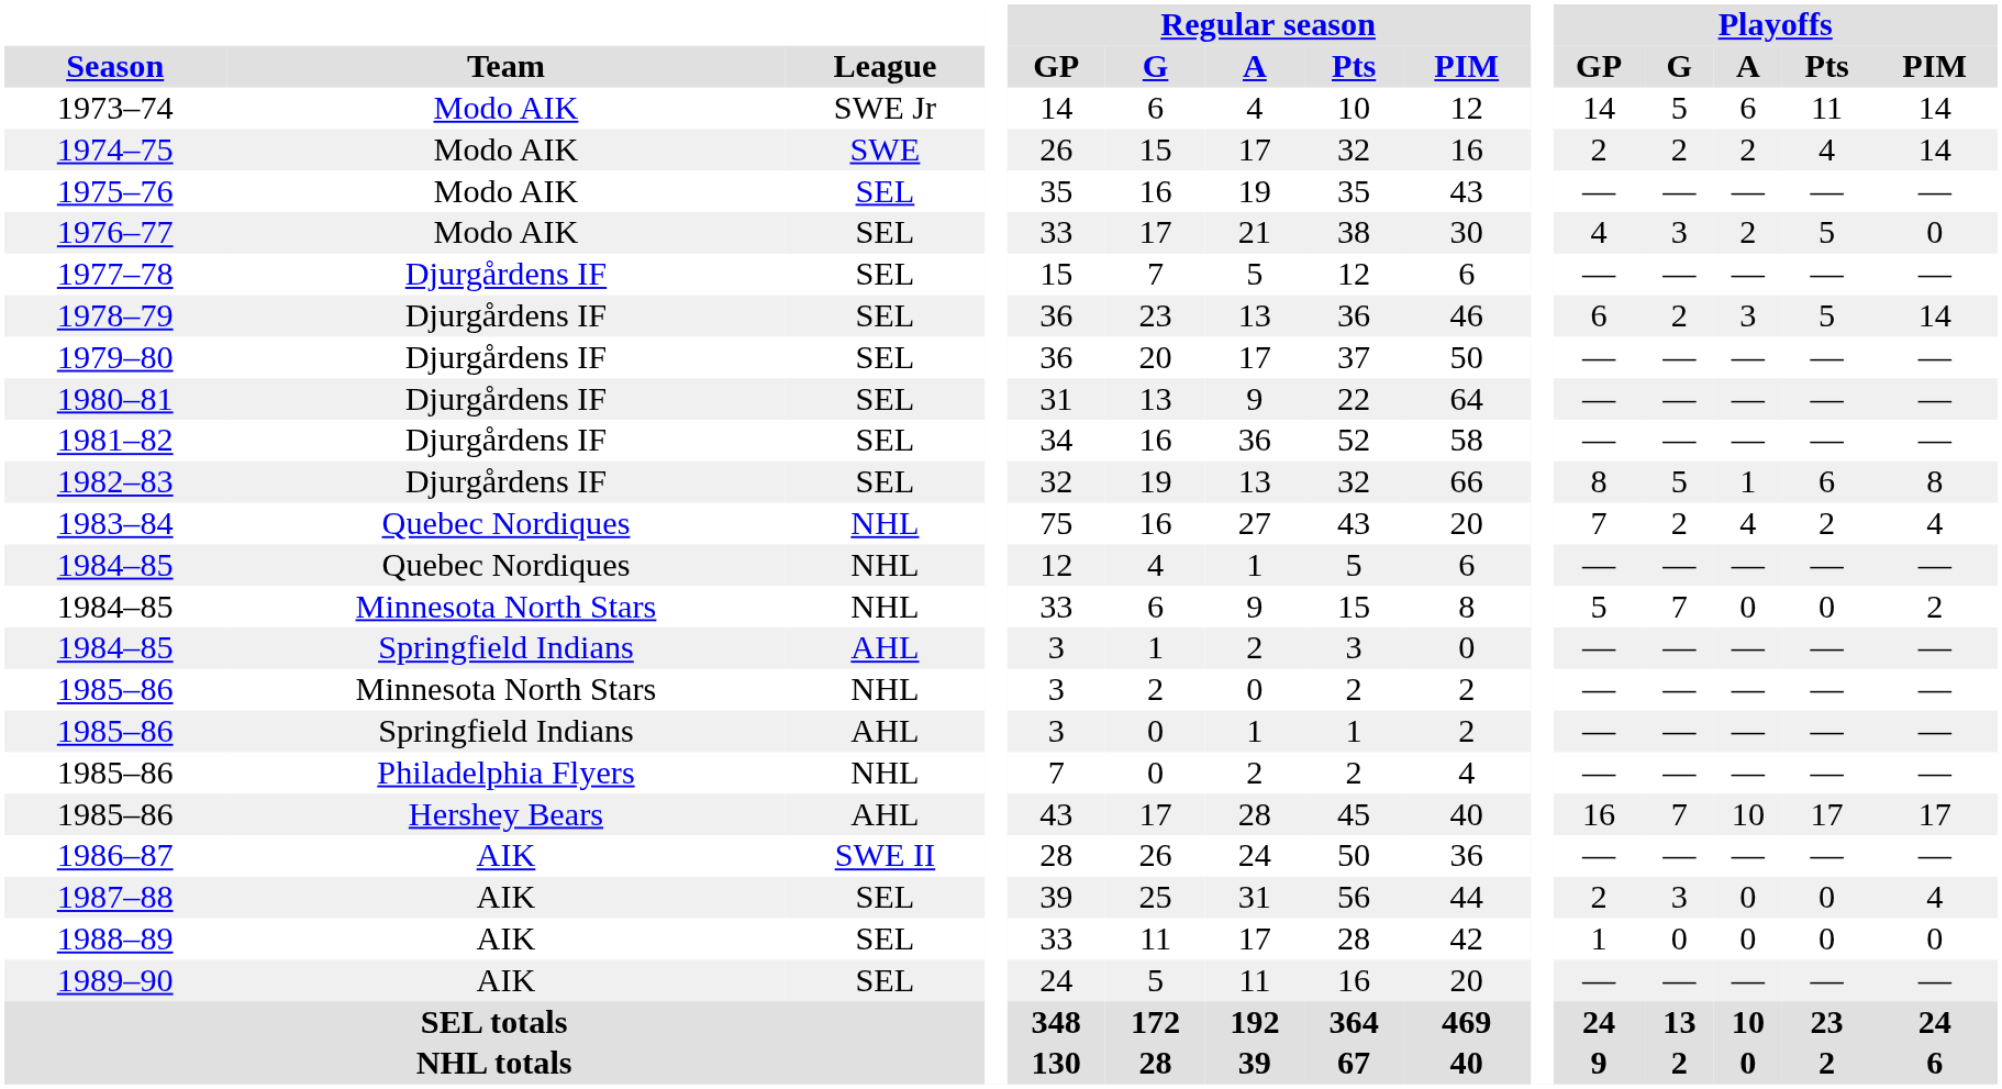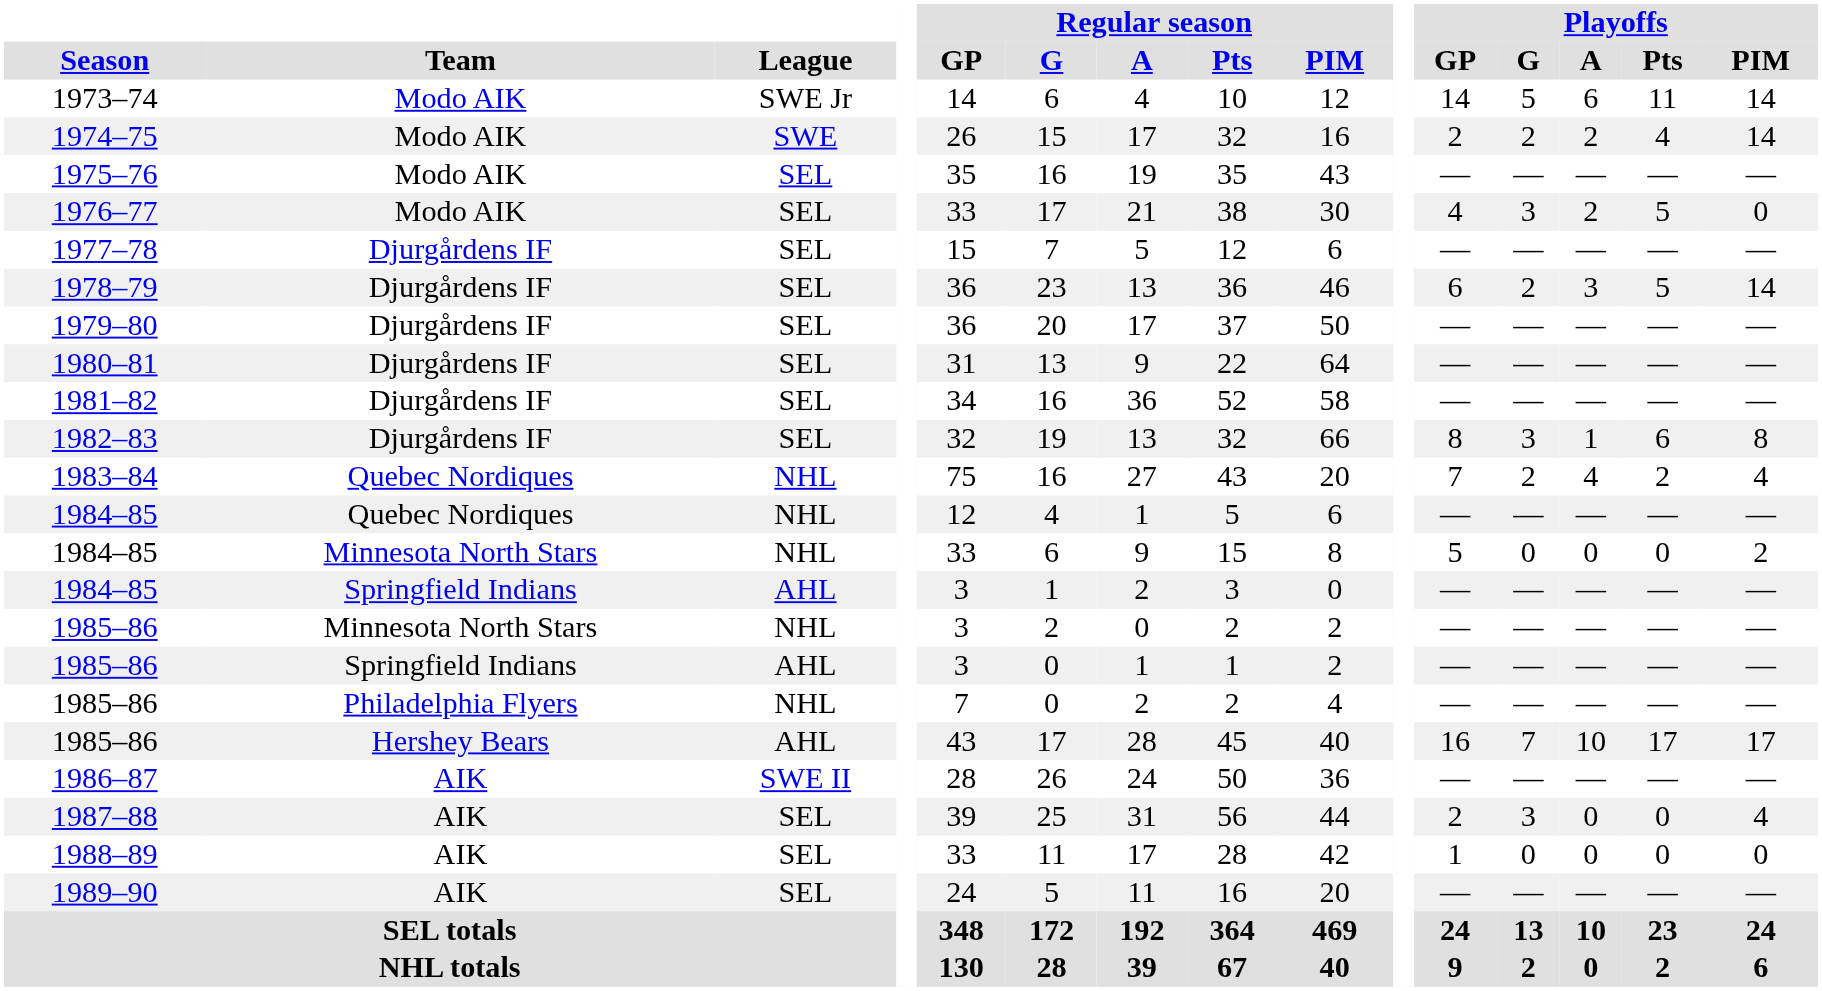1982–83 | Playoffs / G: 5 -> 3
1984–85 / Minnesota North Stars | Playoffs / G: 7 -> 0
